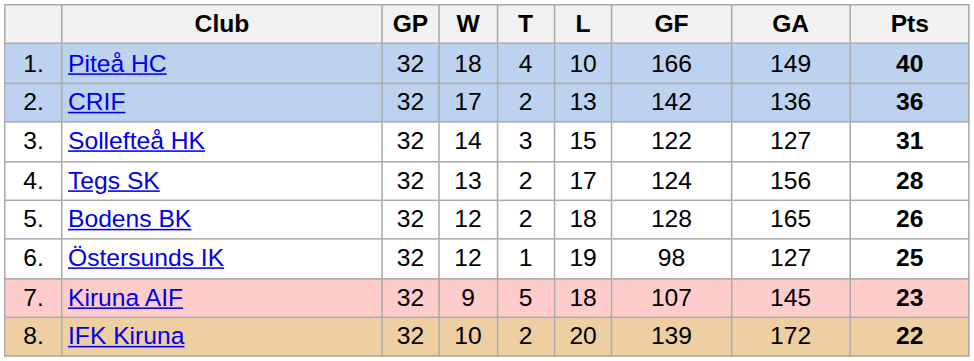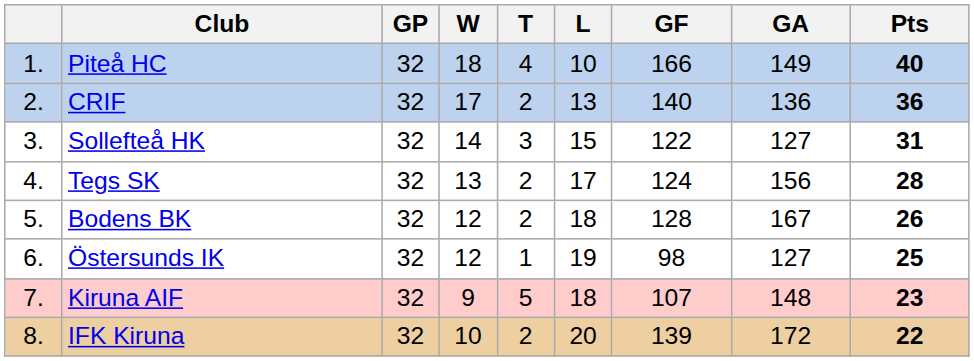CRIF | GF: 142 -> 140
Bodens BK | GA: 165 -> 167
Kiruna AIF | GA: 145 -> 148
